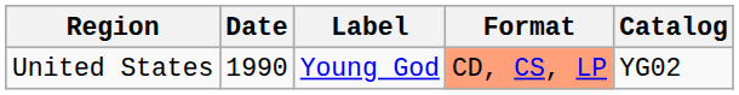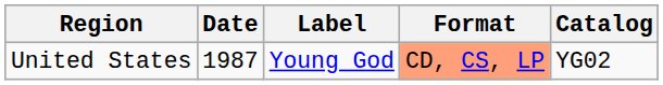United States | Date: 1990 -> 1987
